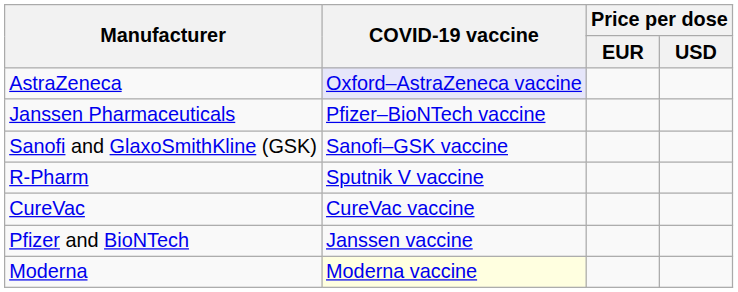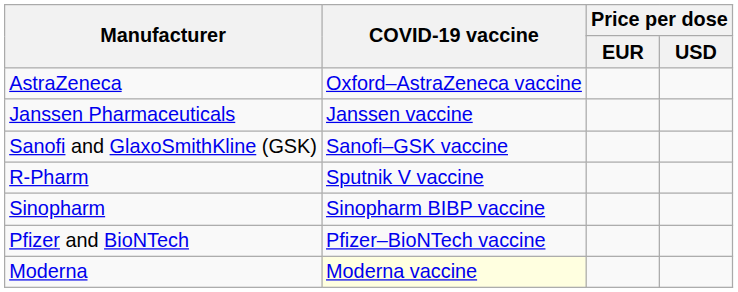AstraZeneca | COVID-19 vaccine: lavender background -> no background
Janssen Pharmaceuticals | COVID-19 vaccine: Pfizer–BioNTech vaccine -> Janssen vaccine
+ row: Sinopharm | Sinopharm BIBP vaccine
- row: CureVac | CureVac vaccine
Pfizer and BioNTech | COVID-19 vaccine: Janssen vaccine -> Pfizer–BioNTech vaccine
